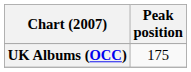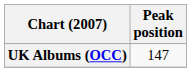UK Albums (OCC) | Peak position: 175 -> 147
